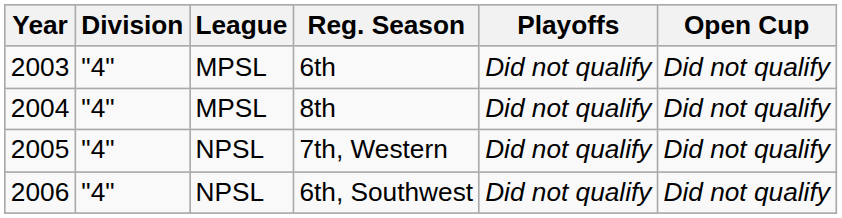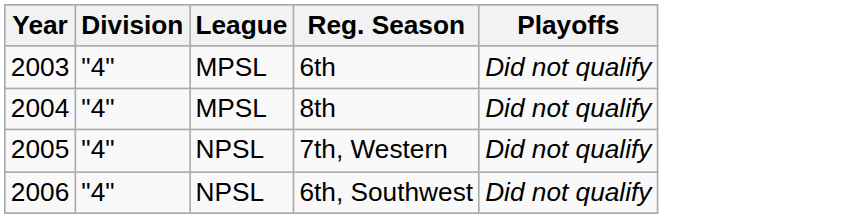- column: Open Cup | Did not qualify | Did not qualify | Did not qualify | Did not qualify
